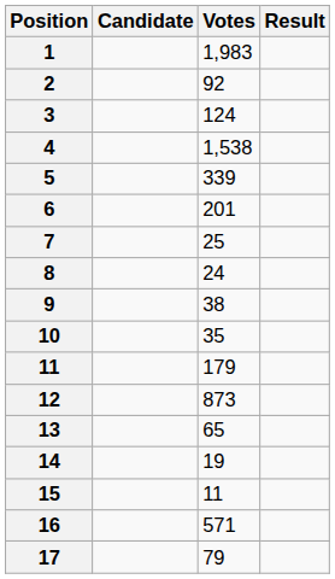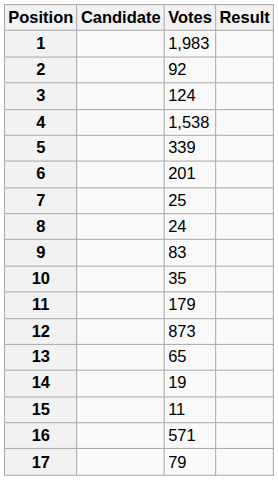9 | Votes: 38 -> 83
